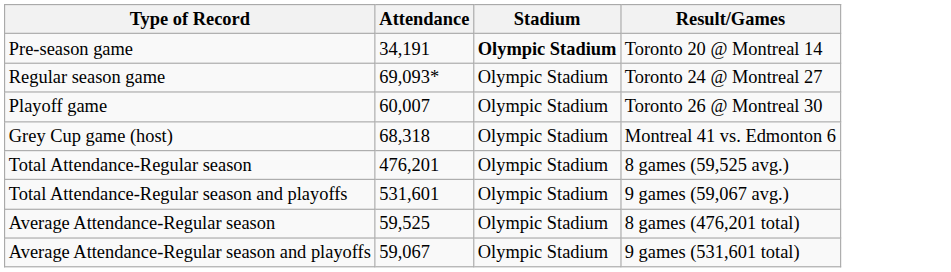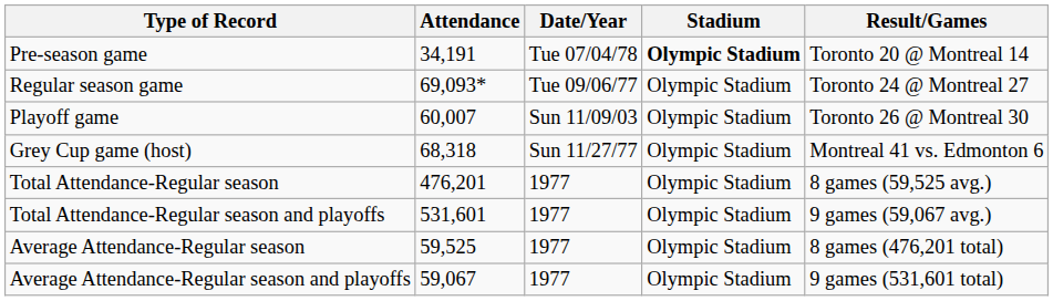+ column: Date/Year | Tue 07/04/78 | Tue 09/06/77 | Sun 11/09/03 | Sun 11/27/77 | 1977 | 1977 | 1977 | 1977
